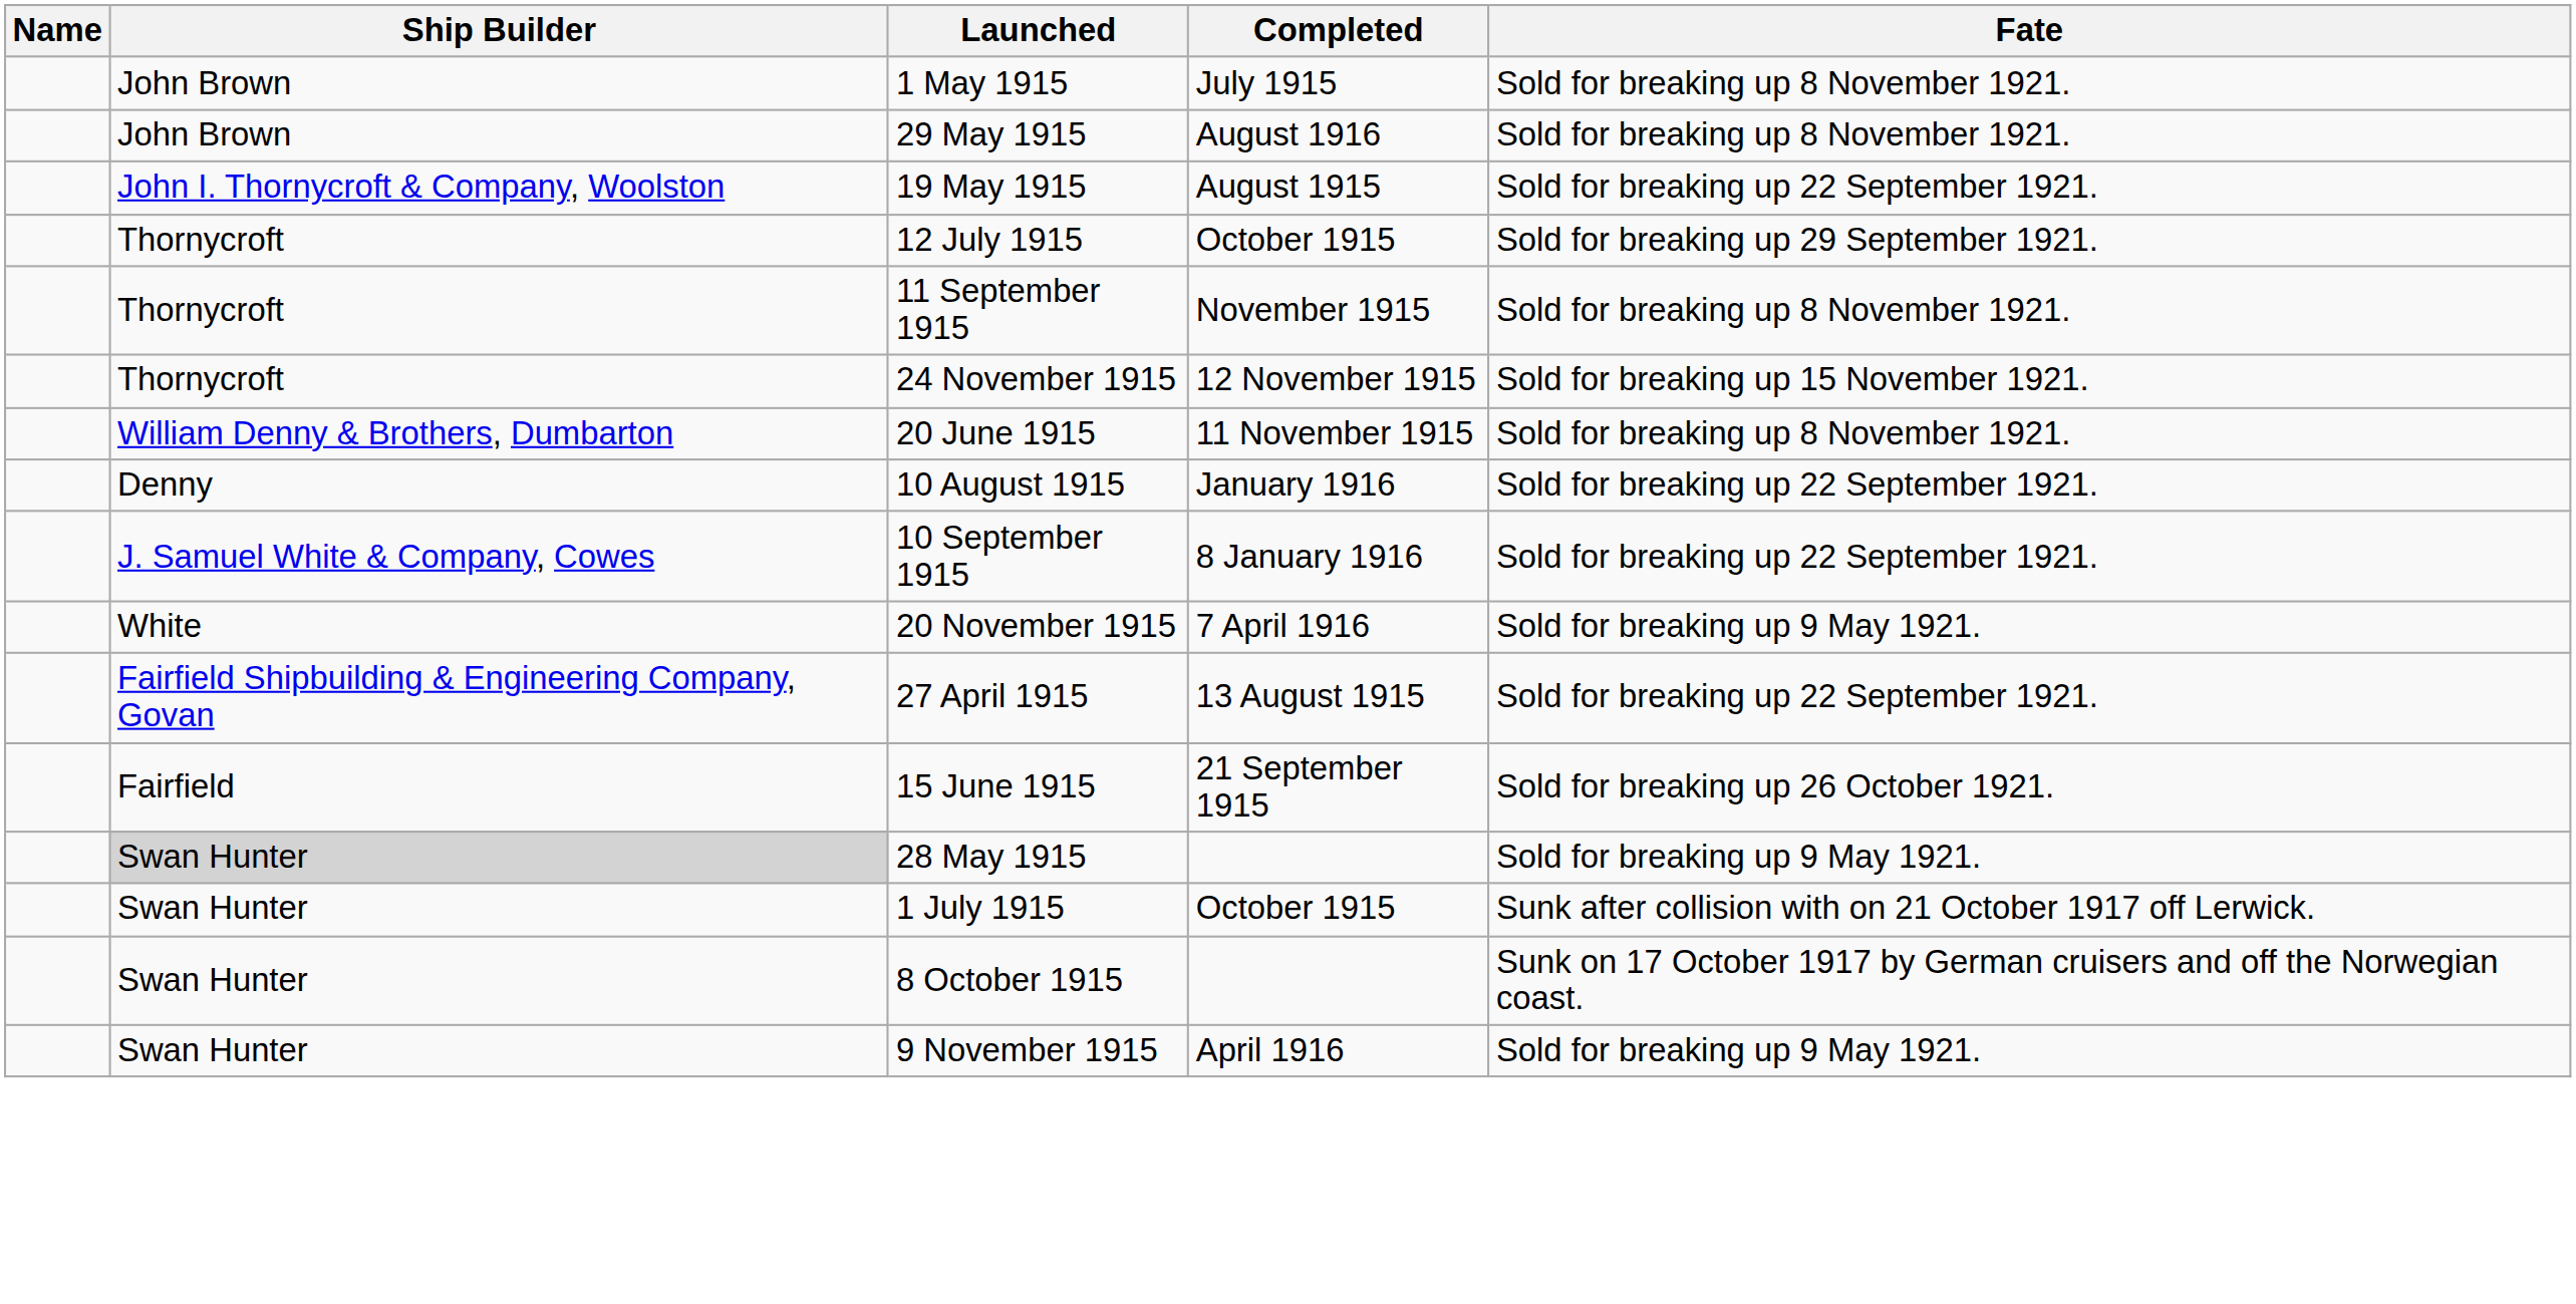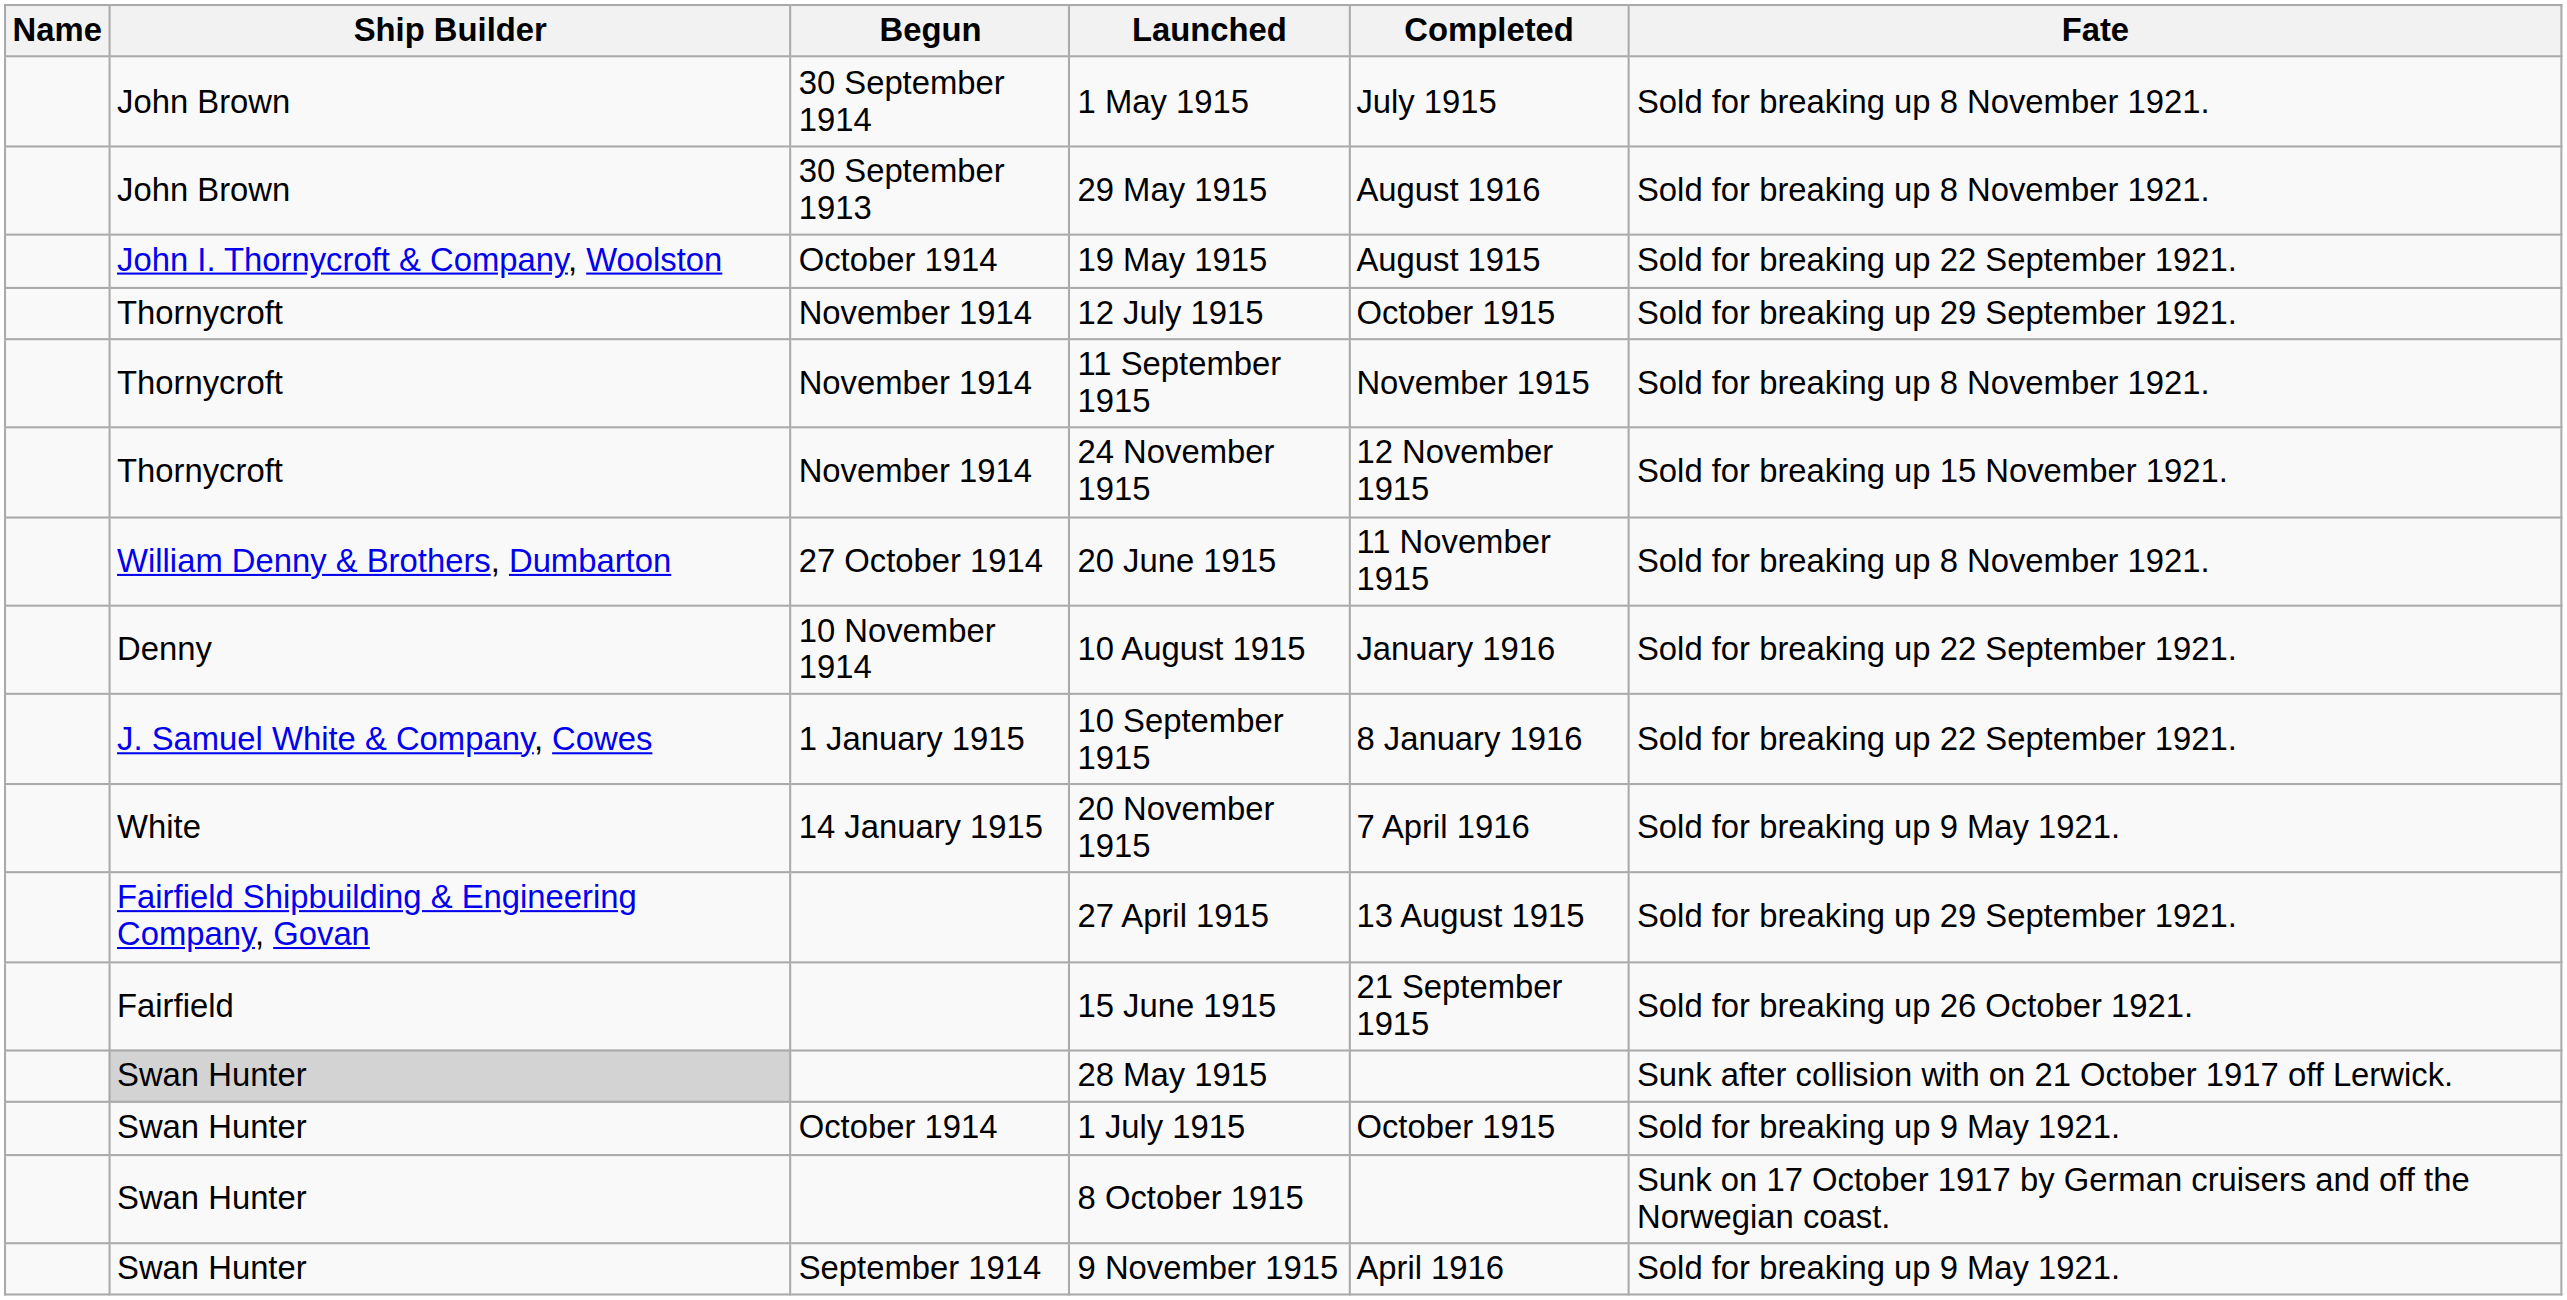+ column: Begun | 30 September 1914 | 30 September 1913 | October 1914 | November 1914 | November 1914 | November 1914 | 27 October 1914 | 10 November 1914 | 1 January 1915 | 14 January 1915 | October 1914 | September 1914
27 April 1915 | Fate: Sold for breaking up 22 September 1921. -> Sold for breaking up 29 September 1921.
28 May 1915 | Fate: Sold for breaking up 9 May 1921. -> Sunk after collision with on 21 October 1917 off Lerwick.
1 July 1915 | Fate: Sunk after collision with on 21 October 1917 off Lerwick. -> Sold for breaking up 9 May 1921.
